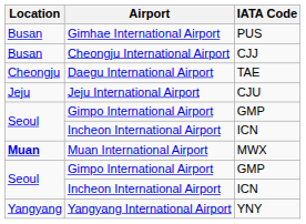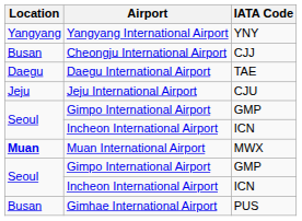rows swapped: Gimhae International Airport <-> Yangyang International Airport
Daegu International Airport | Location: Cheongju -> Daegu
